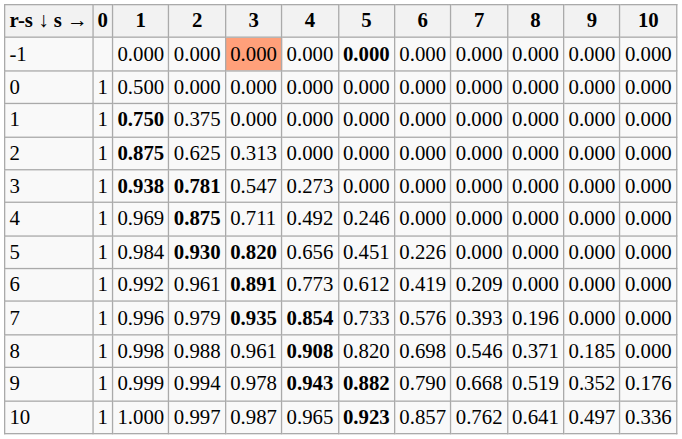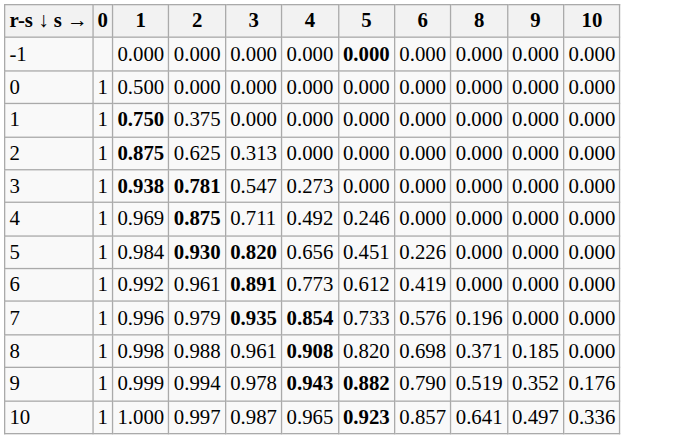- column: 7 | 0.000 | 0.000 | 0.000 | 0.000 | 0.000 | 0.000 | 0.000 | 0.209 | 0.393 | 0.546 | 0.668 | 0.762
-1 | 3: lightsalmon background -> no background
